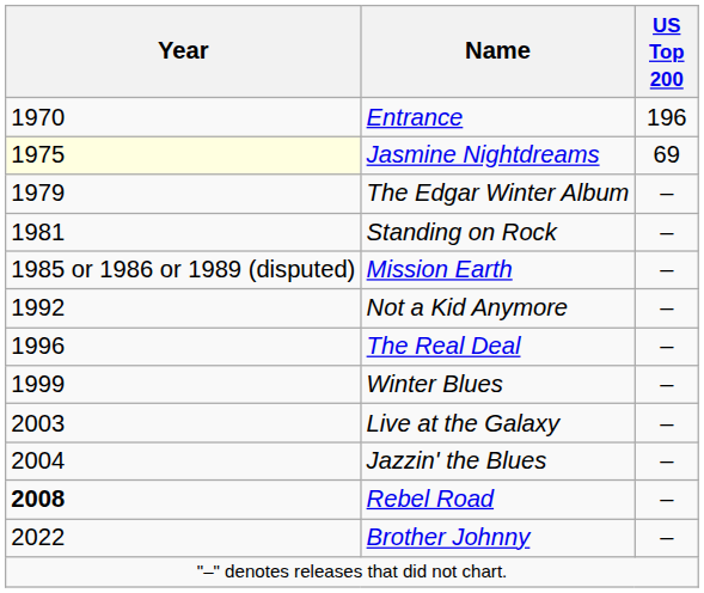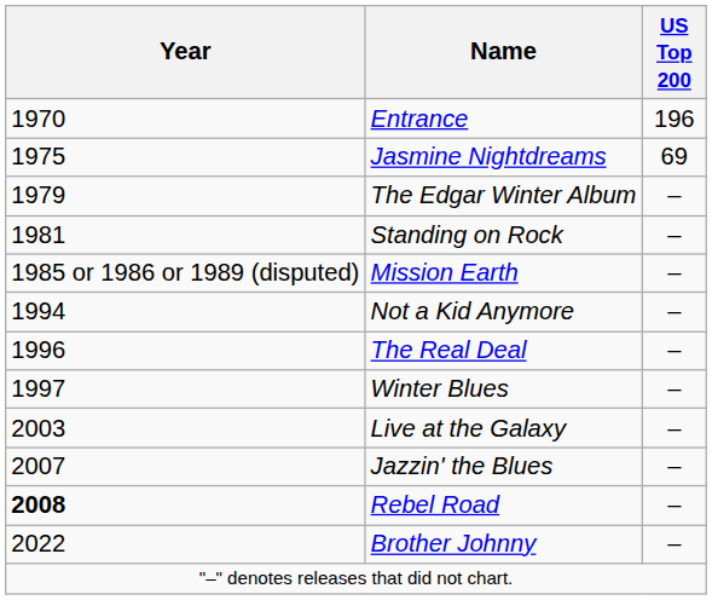Jasmine Nightdreams | Year: lightyellow background -> no background
Not a Kid Anymore | Year: 1992 -> 1994
Winter Blues | Year: 1999 -> 1997
Jazzin' the Blues | Year: 2004 -> 2007
